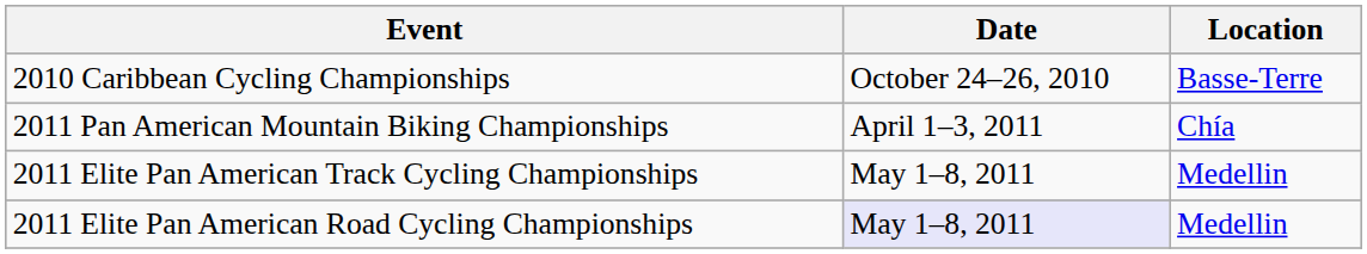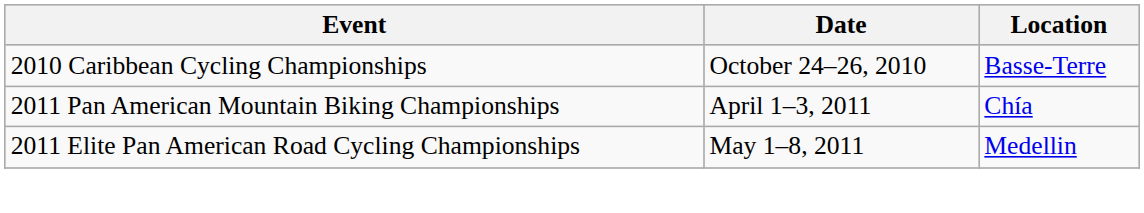- row: 2011 Elite Pan American Track Cycling Championships | May 1–8, 2011 | Medellin
2011 Elite Pan American Road Cycling Championships | Date: lavender background -> no background
